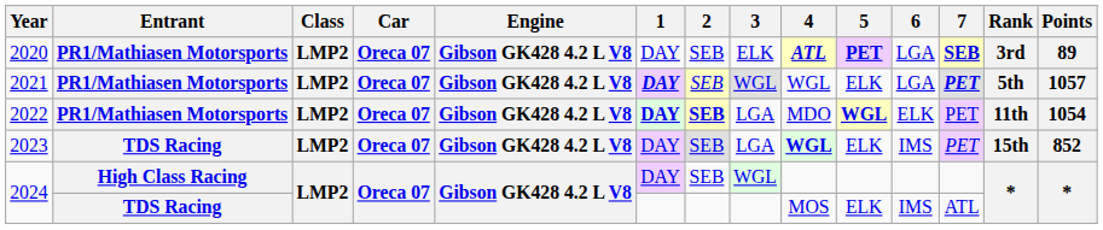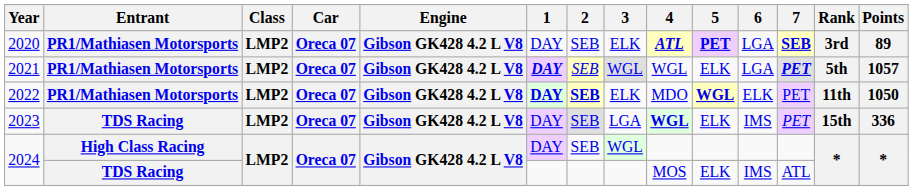2022 | 3: LGA -> ELK
2022 | Points: 1054 -> 1050
2023 | Points: 852 -> 336
